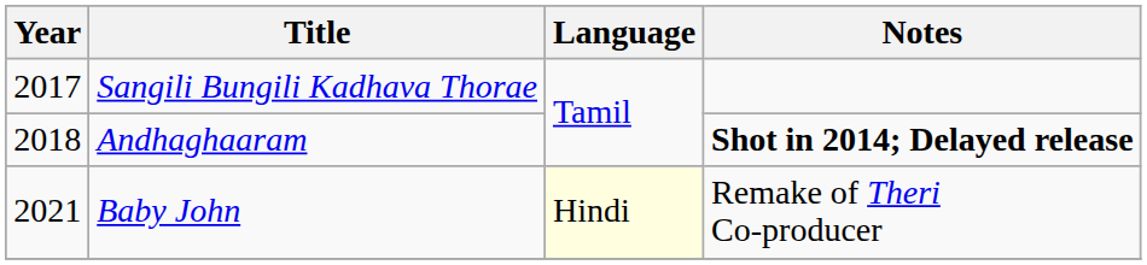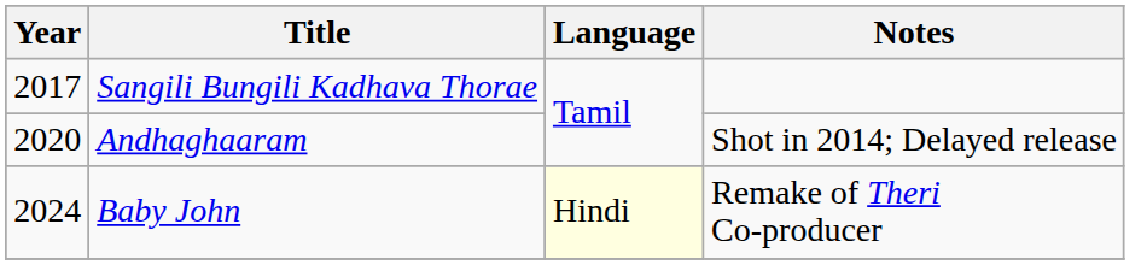Andhaghaaram | Year: 2018 -> 2020
Andhaghaaram | Notes: bold -> normal
Baby John | Year: 2021 -> 2024
